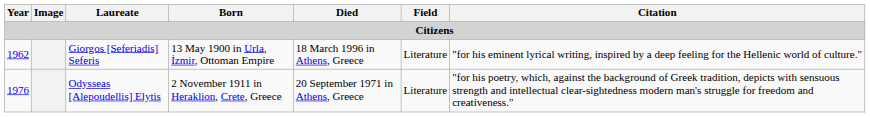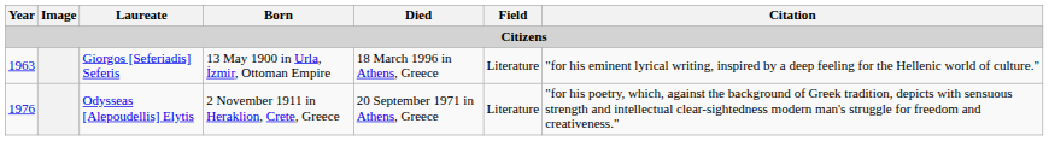Giorgos [Seferiadis] Seferis | Year: 1962 -> 1963
